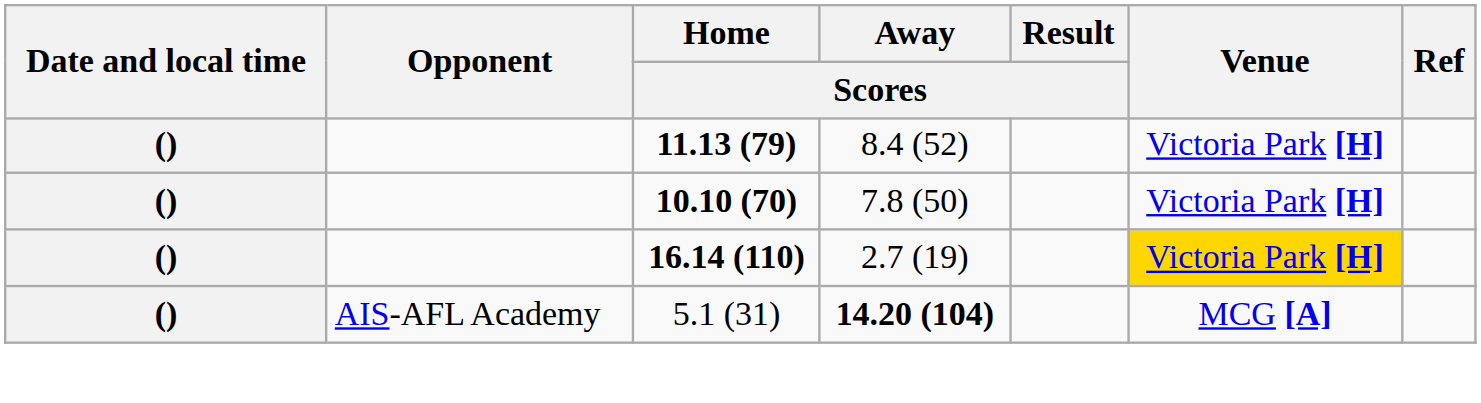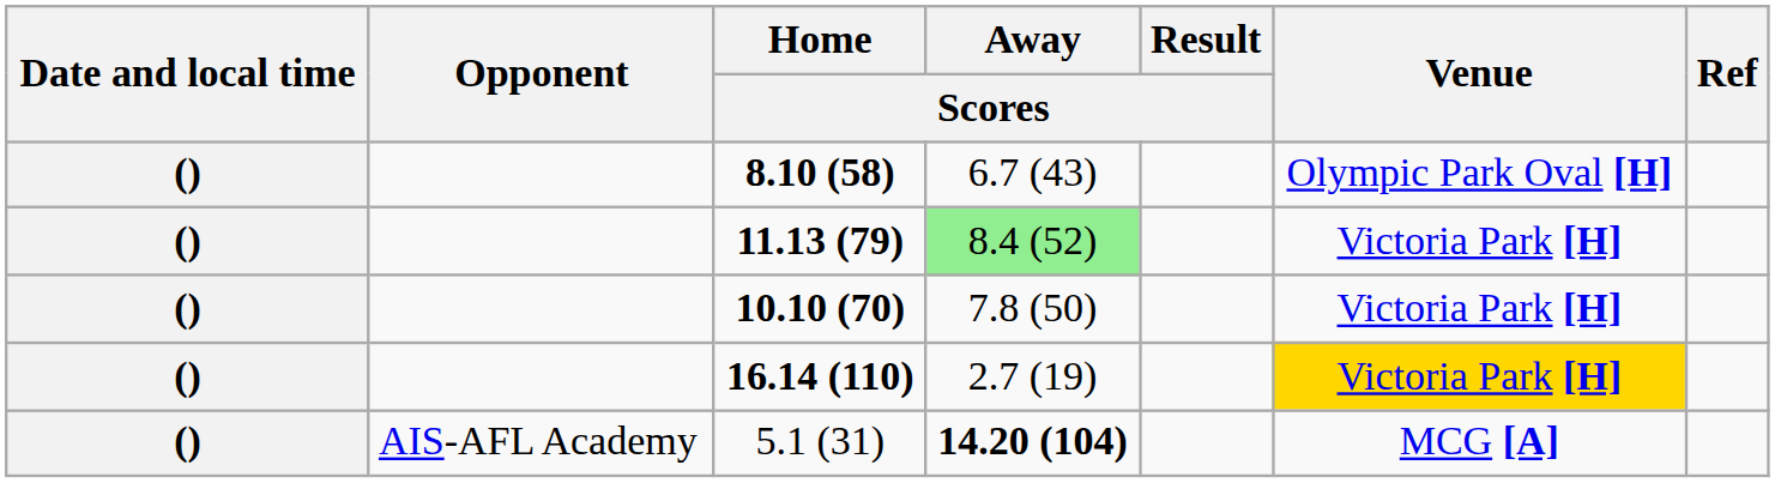+ row: () | 8.10 (58) | 6.7 (43) | Olympic Park Oval [H]
11.13 (79) | Away / Scores: no background -> lightgreen background
